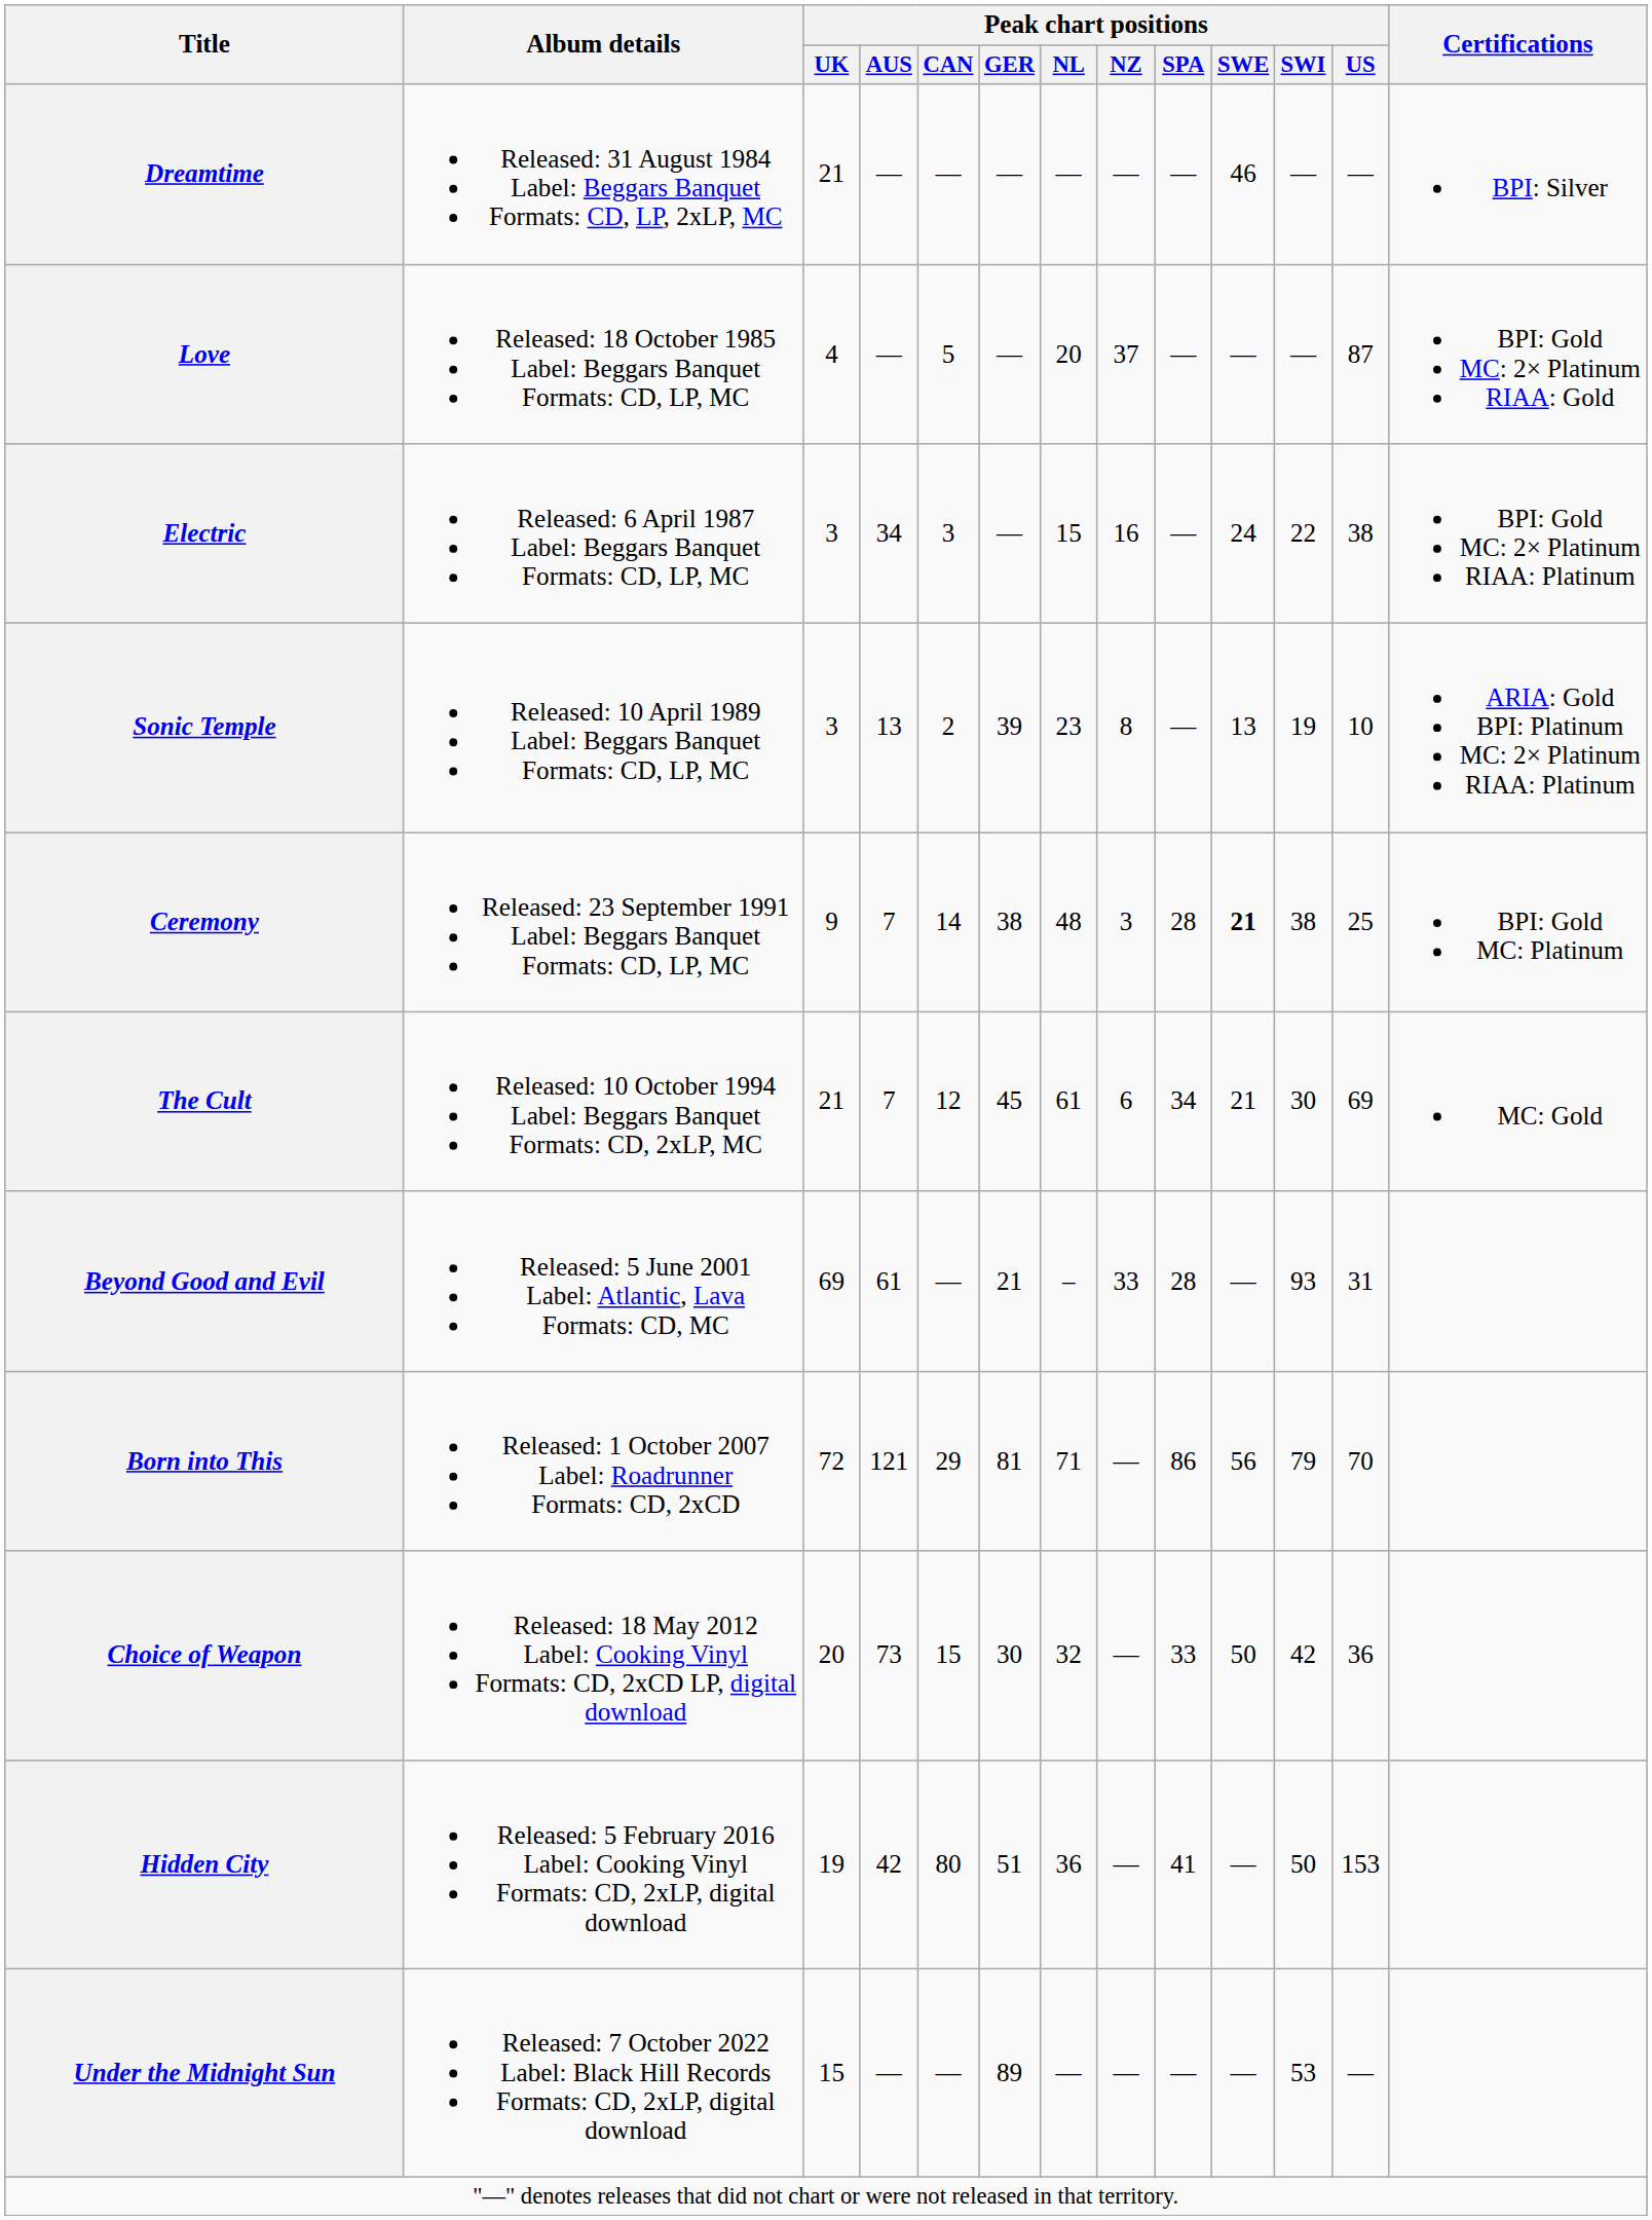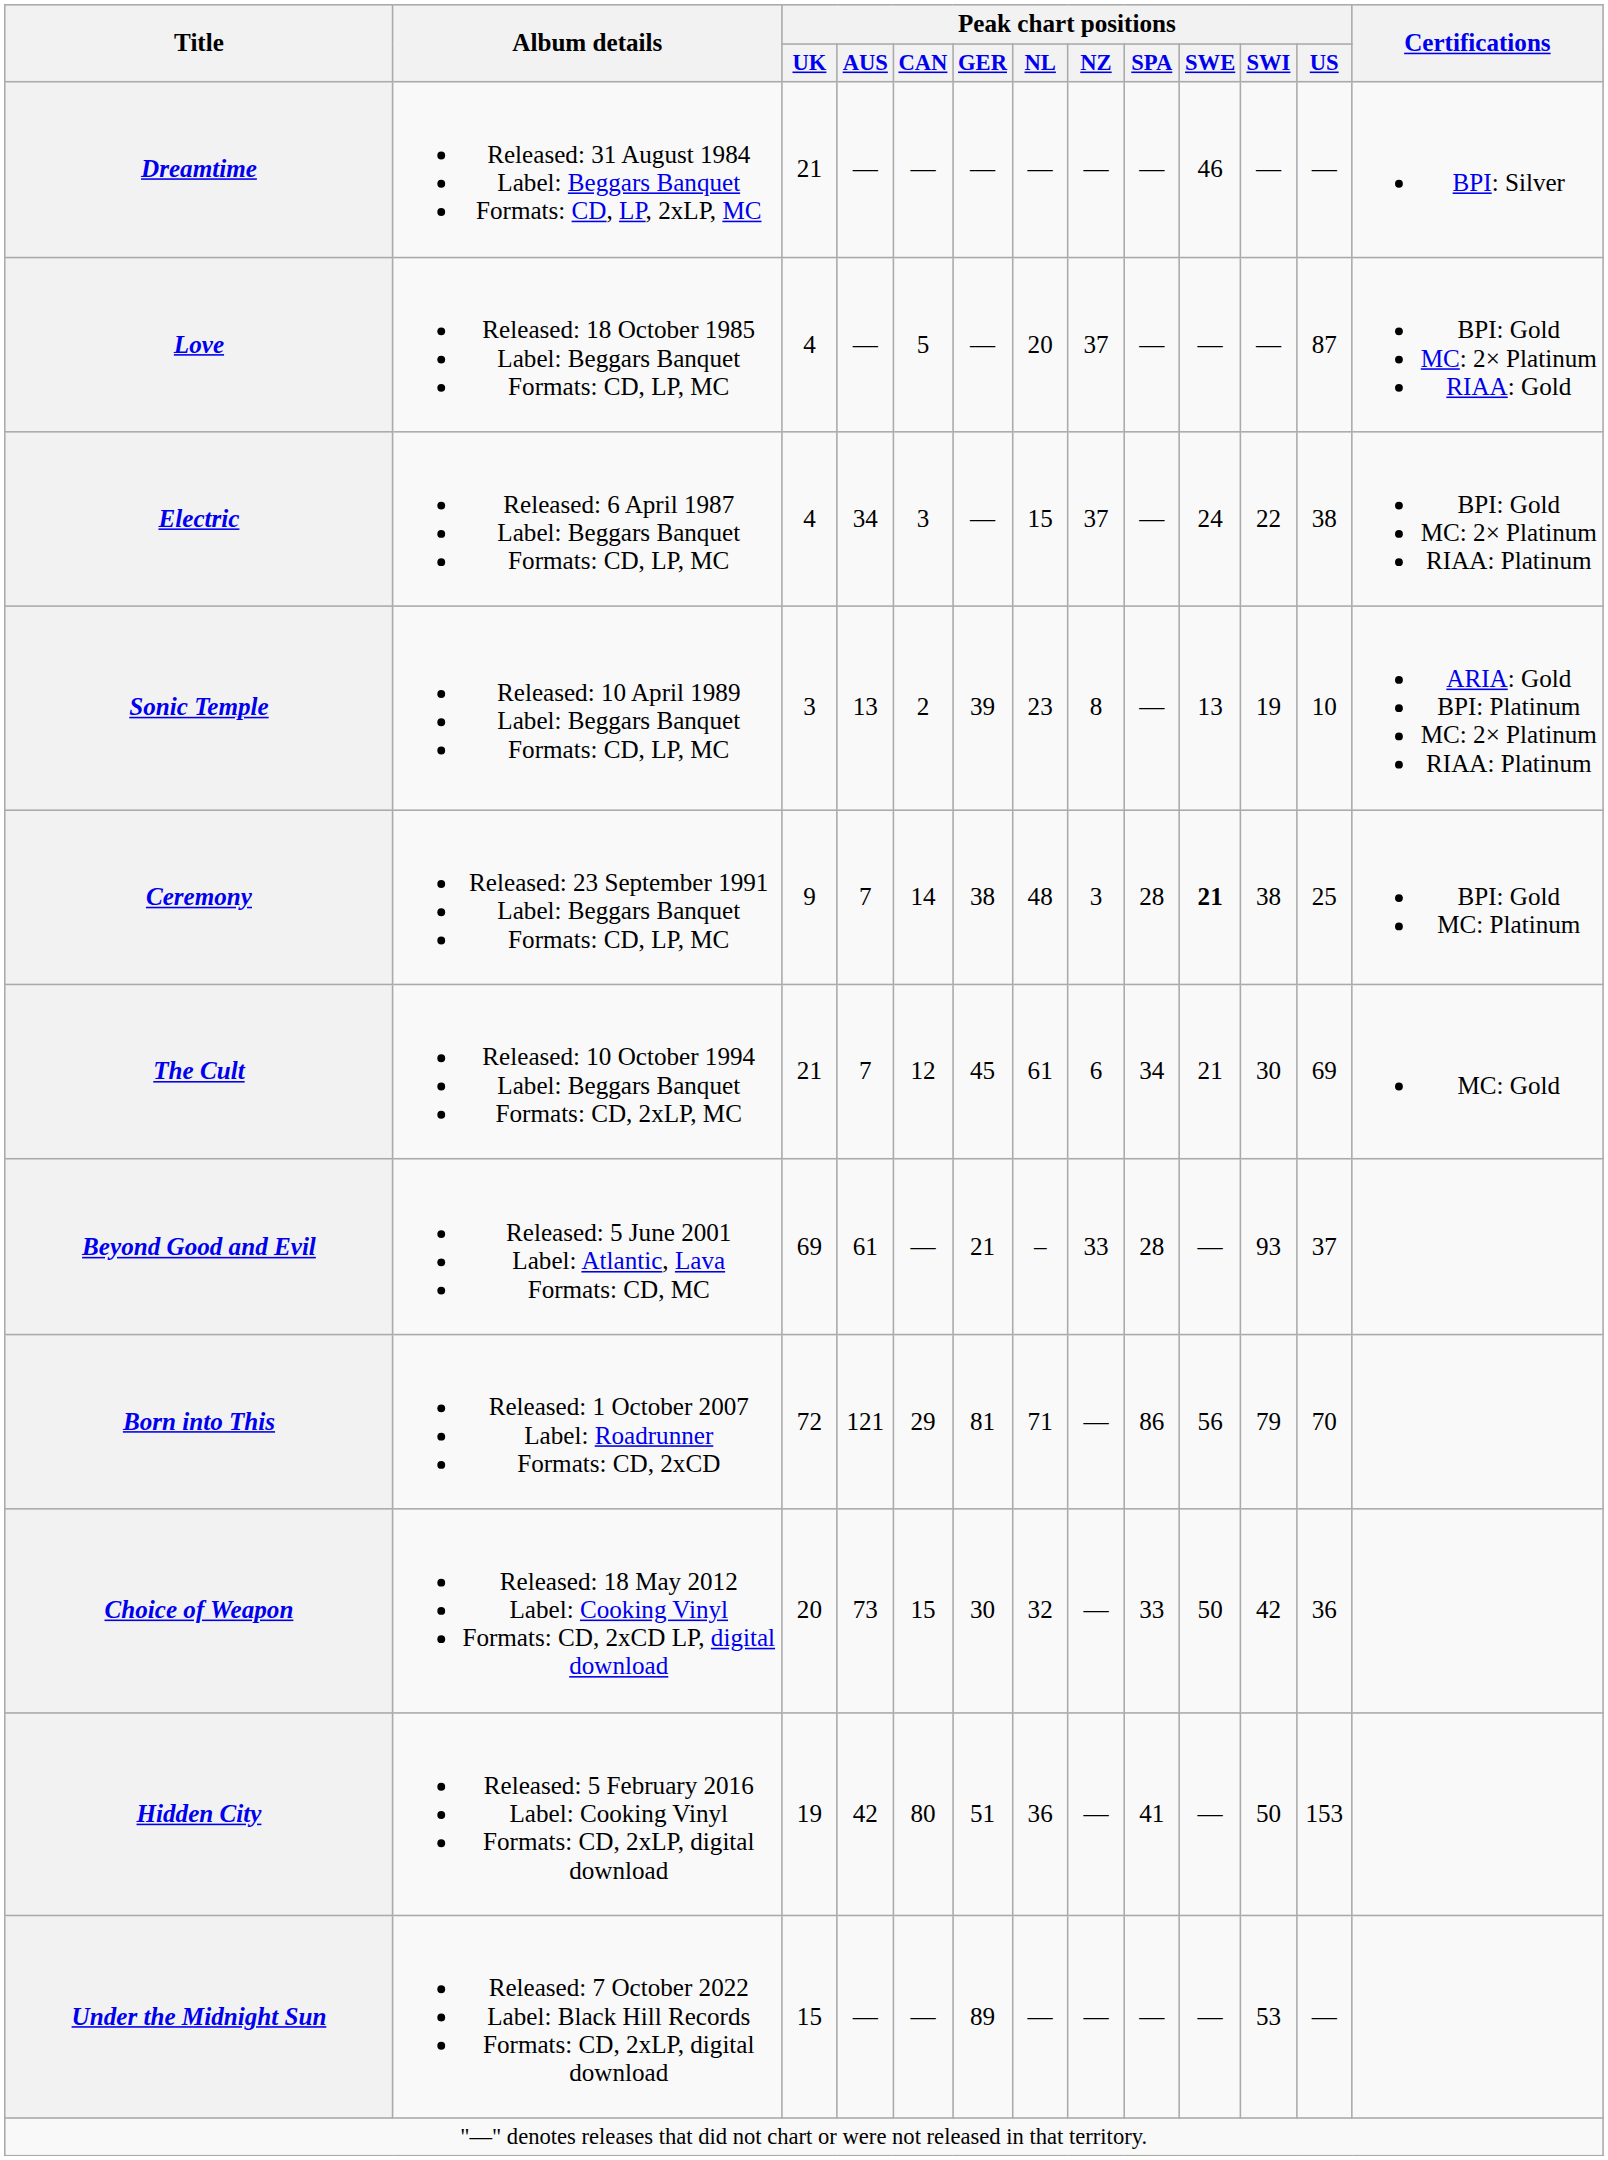Electric | Peak chart positions / UK: 3 -> 4
Electric | Peak chart positions / NZ: 16 -> 37
Beyond Good and Evil | Peak chart positions / US: 31 -> 37
